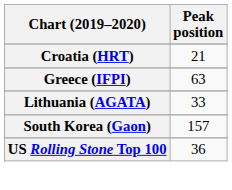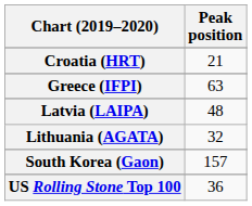+ row: Latvia (LAIPA) | 48
Lithuania (AGATA) | Peak position: 33 -> 32
